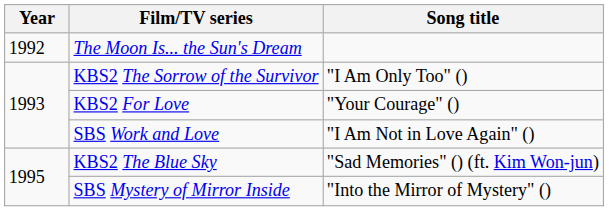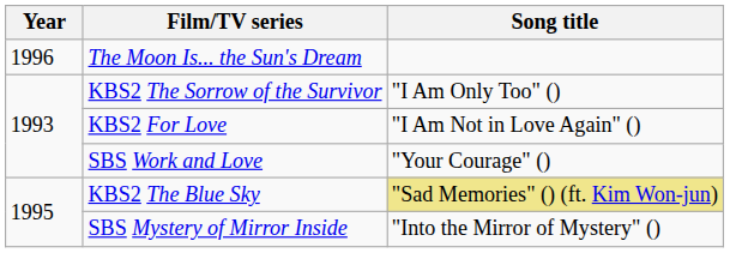The Moon Is... the Sun's Dream | Year: 1992 -> 1996
KBS2 For Love | Song title: "Your Courage" () -> "I Am Not in Love Again" ()
SBS Work and Love | Song title: "I Am Not in Love Again" () -> "Your Courage" ()
KBS2 The Blue Sky | Song title: no background -> khaki background
